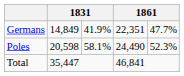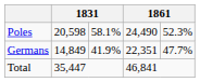rows swapped: Germans <-> Poles
